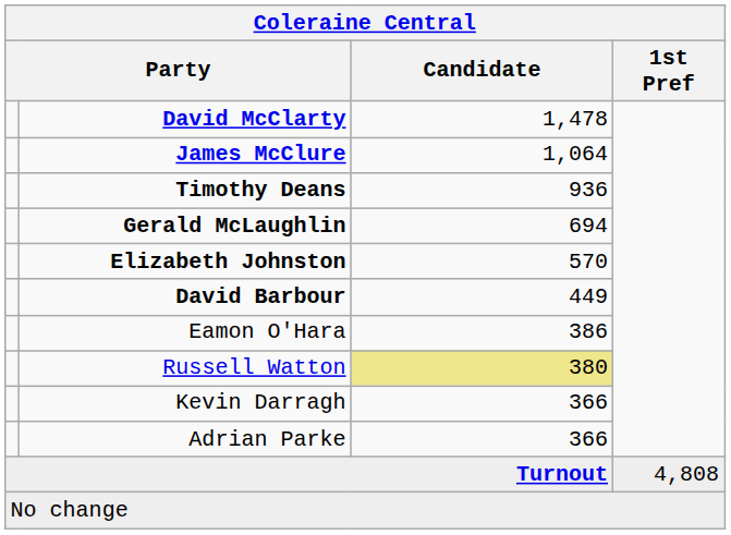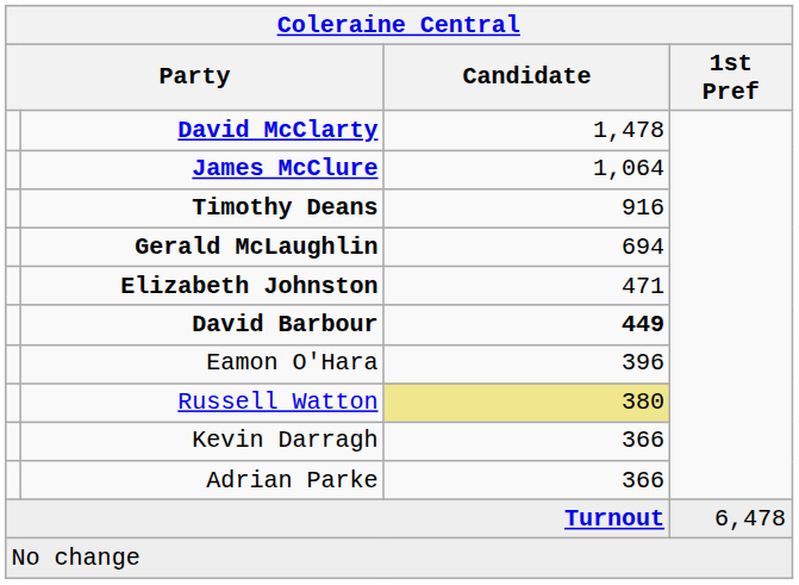Timothy Deans | Candidate: 936 -> 916
Elizabeth Johnston | Candidate: 570 -> 471
David Barbour | Candidate: normal -> bold
Eamon O'Hara | Candidate: 386 -> 396
Turnout | 1st Pref: 4,808 -> 6,478
